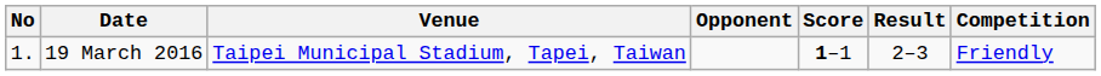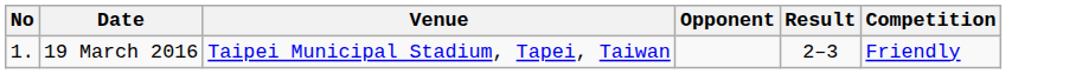- column: Score | 1–1
